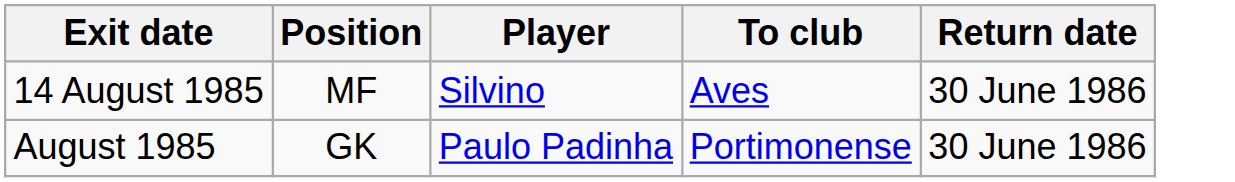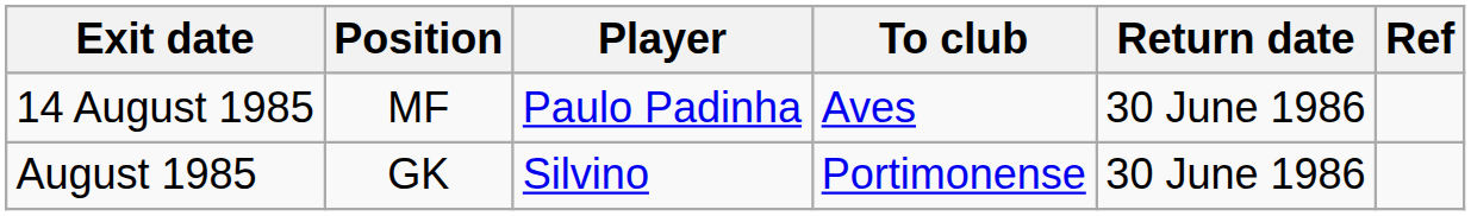+ column: Ref
14 August 1985 | Player: Silvino -> Paulo Padinha
August 1985 | Player: Paulo Padinha -> Silvino
